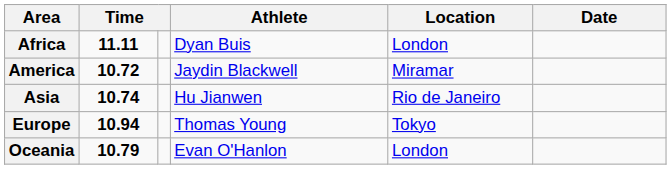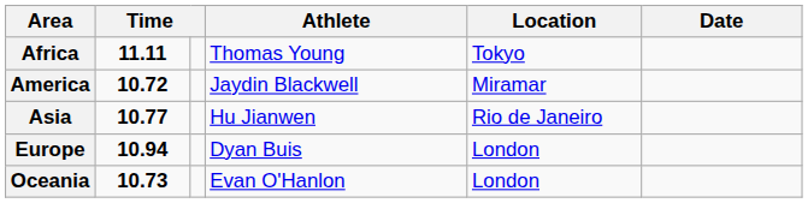Africa | Athlete: Dyan Buis -> Thomas Young
Africa | Location: London -> Tokyo
Asia | column 2: 10.74 -> 10.77
Europe | Athlete: Thomas Young -> Dyan Buis
Europe | Location: Tokyo -> London
Oceania | column 2: 10.79 -> 10.73
